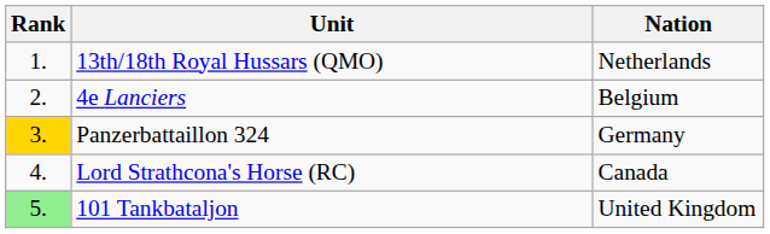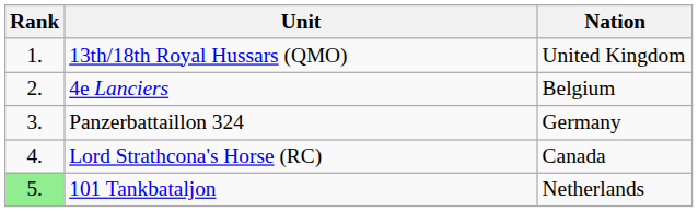13th/18th Royal Hussars (QMO) | Nation: Netherlands -> United Kingdom
Panzerbattaillon 324 | Rank: gold background -> no background
101 Tankbataljon | Nation: United Kingdom -> Netherlands
